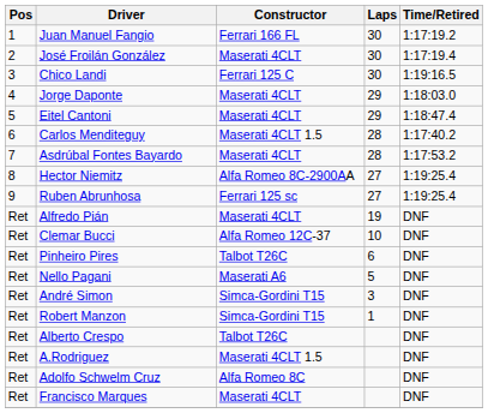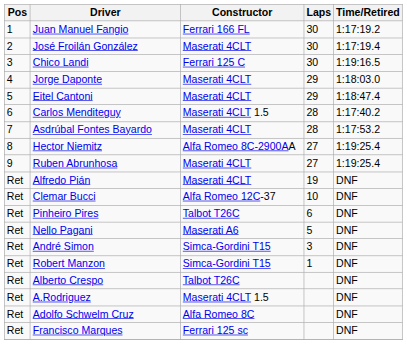Ruben Abrunhosa | Constructor: Ferrari 125 sc -> Maserati 4CLT
Francisco Marques | Constructor: Maserati 4CLT -> Ferrari 125 sc
